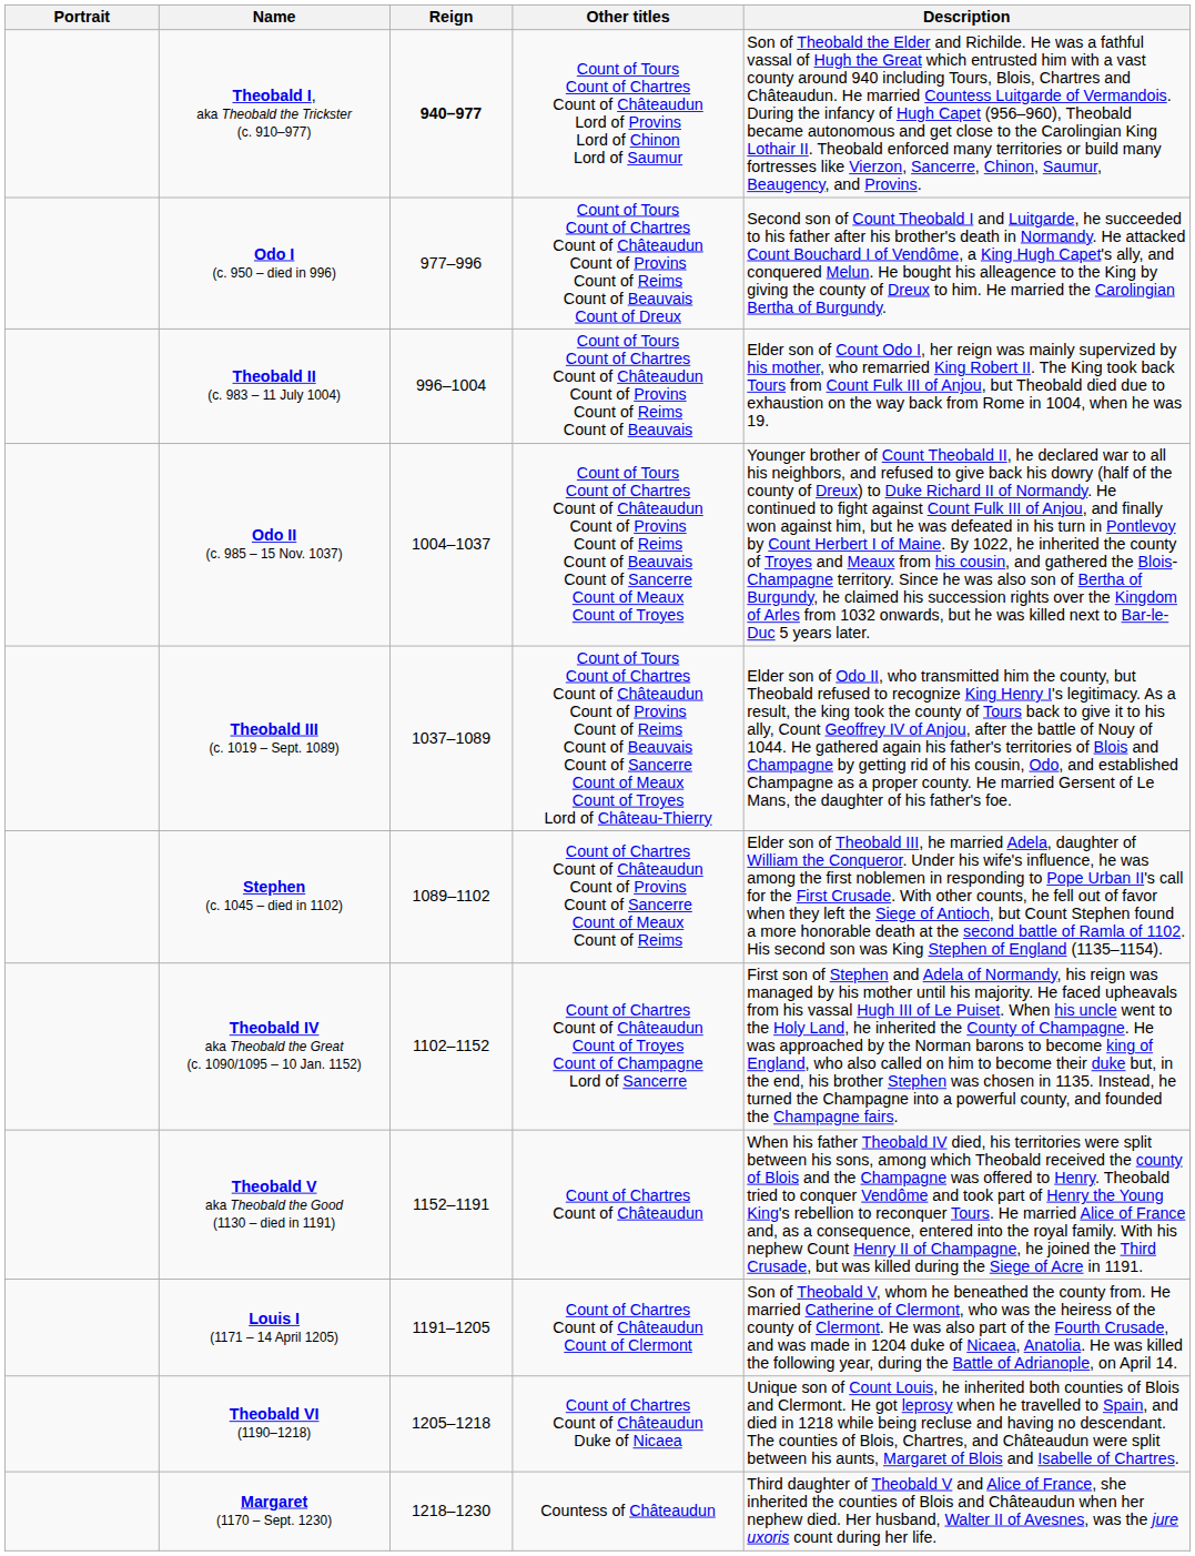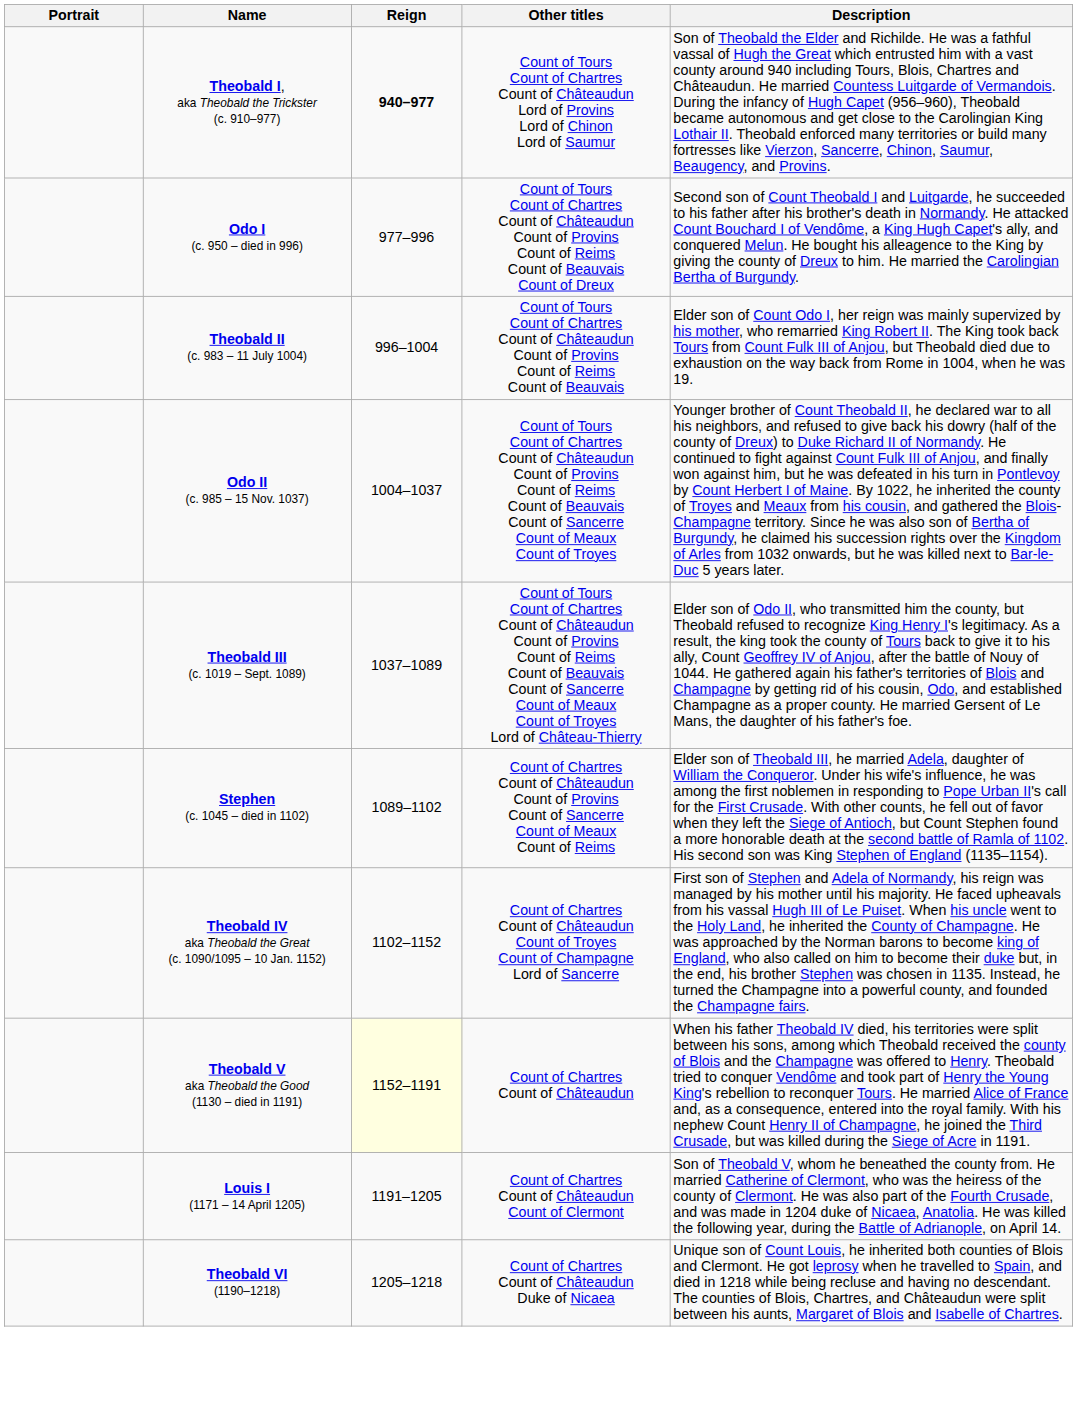Theobald V aka Theobald the Good (1130 – died in 1191) | Reign: no background -> lightyellow background
- row: Margaret (1170 – Sept. 1230) | 1218–1230 | Countess of Châteaudun | Third daughter of Theobald V and Alice of France, she inherited the counties of Blois and Châteaudun when her nephew died. Her husband, Walter II of Avesnes, was the jure uxoris count during her life.
